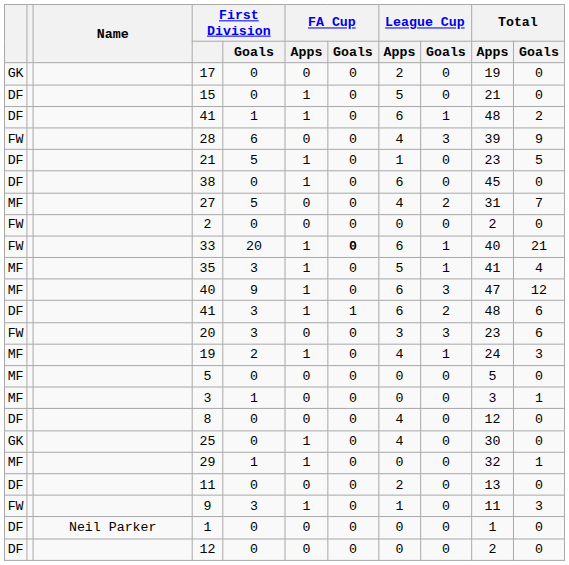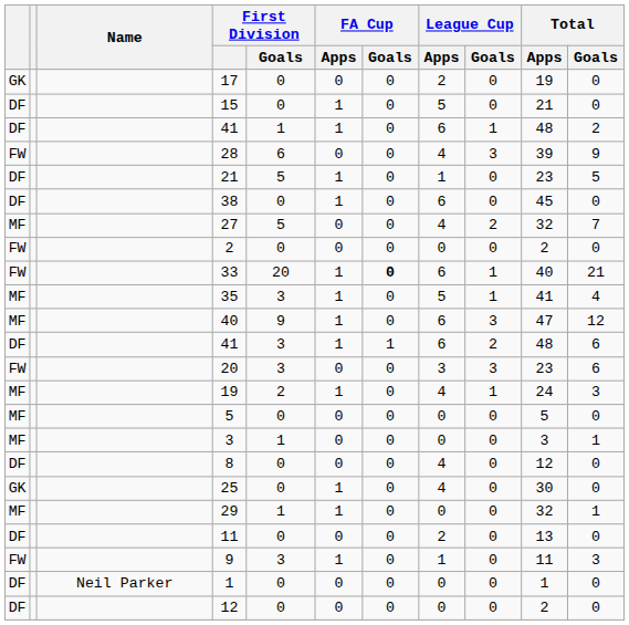27 | Total / Apps: 31 -> 32
